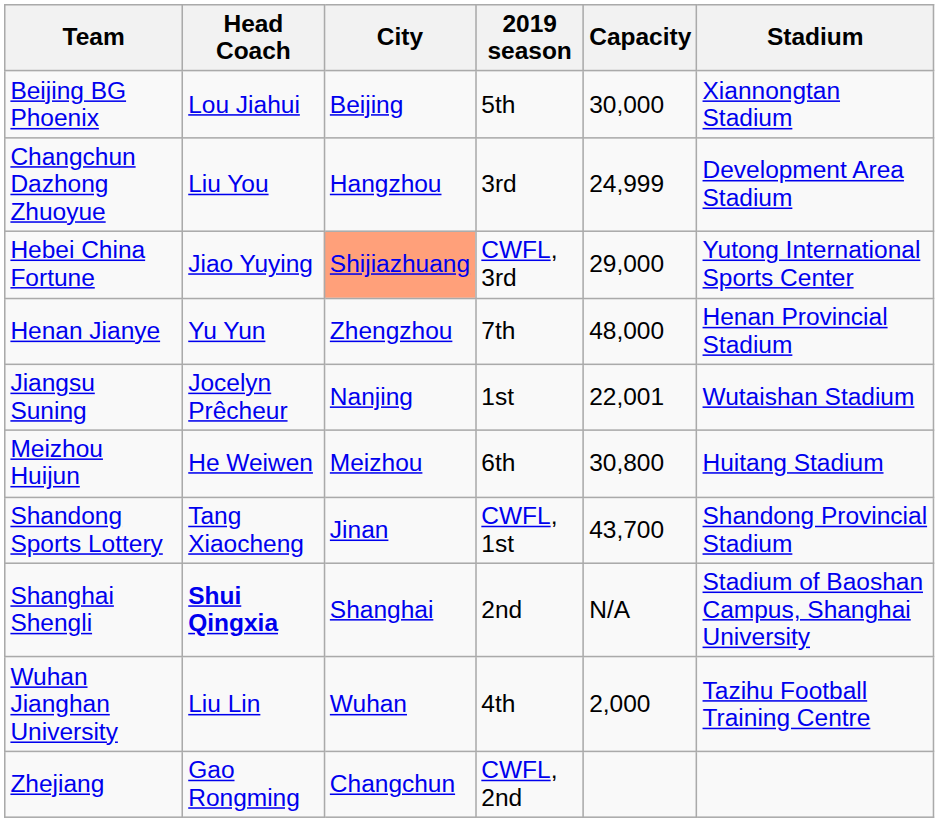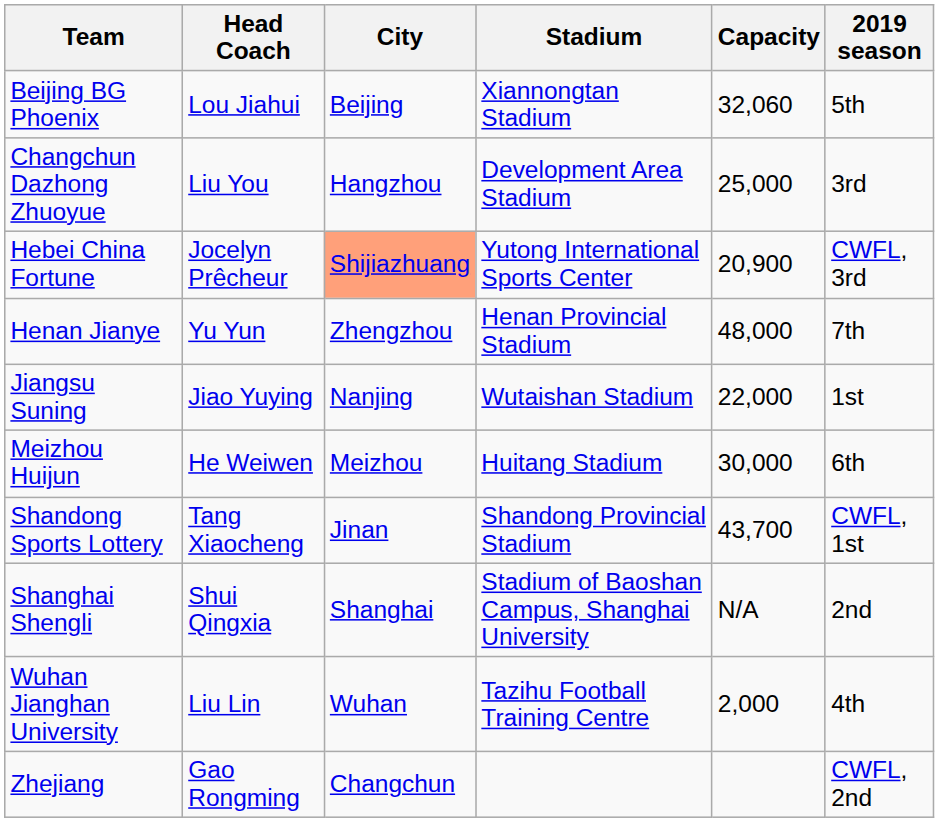columns swapped: Stadium <-> 2019 season
Beijing BG Phoenix | Capacity: 30,000 -> 32,060
Changchun Dazhong Zhuoyue | Capacity: 24,999 -> 25,000
Hebei China Fortune | Head Coach: Jiao Yuying -> Jocelyn Prêcheur
Hebei China Fortune | Capacity: 29,000 -> 20,900
Jiangsu Suning | Head Coach: Jocelyn Prêcheur -> Jiao Yuying
Jiangsu Suning | Capacity: 22,001 -> 22,000
Meizhou Huijun | Capacity: 30,800 -> 30,000
Shanghai Shengli | Head Coach: bold -> normal
